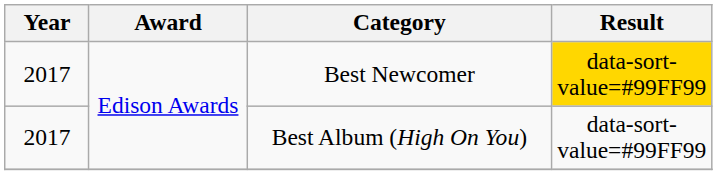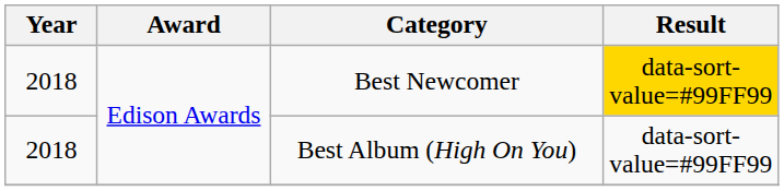Best Newcomer | Year: 2017 -> 2018
Best Album (High On You) | Year: 2017 -> 2018
